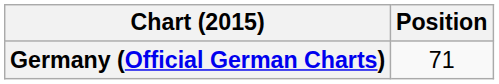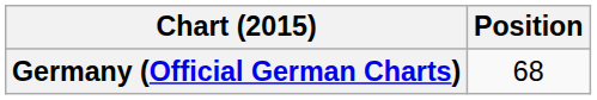Germany (Official German Charts) | Position: 71 -> 68
